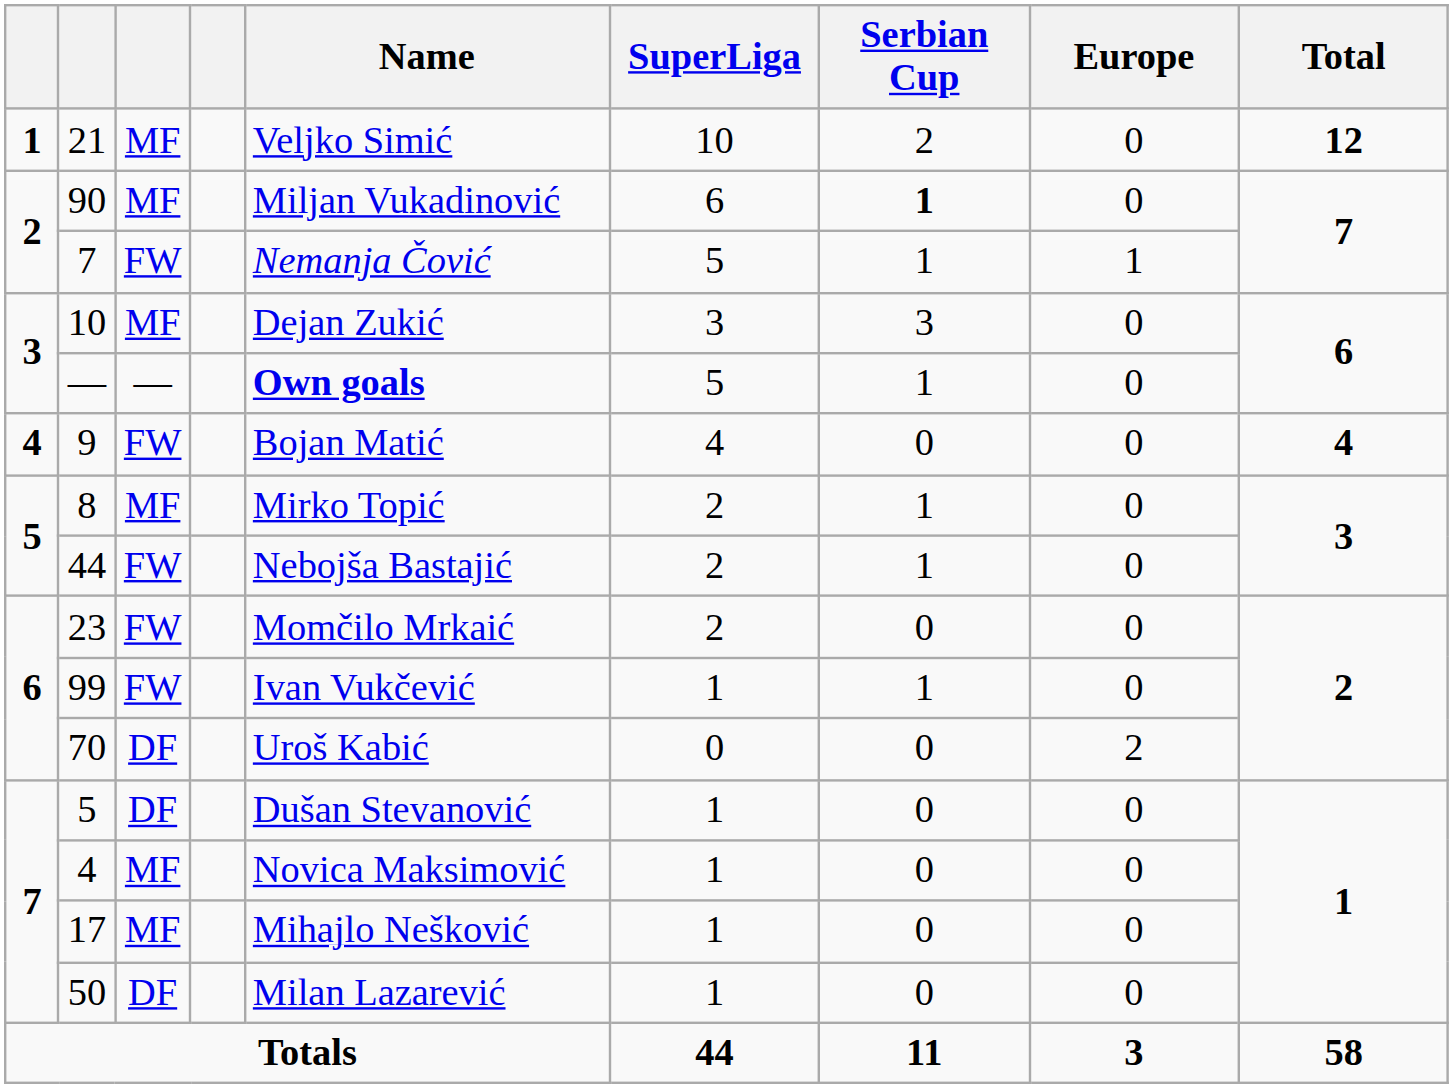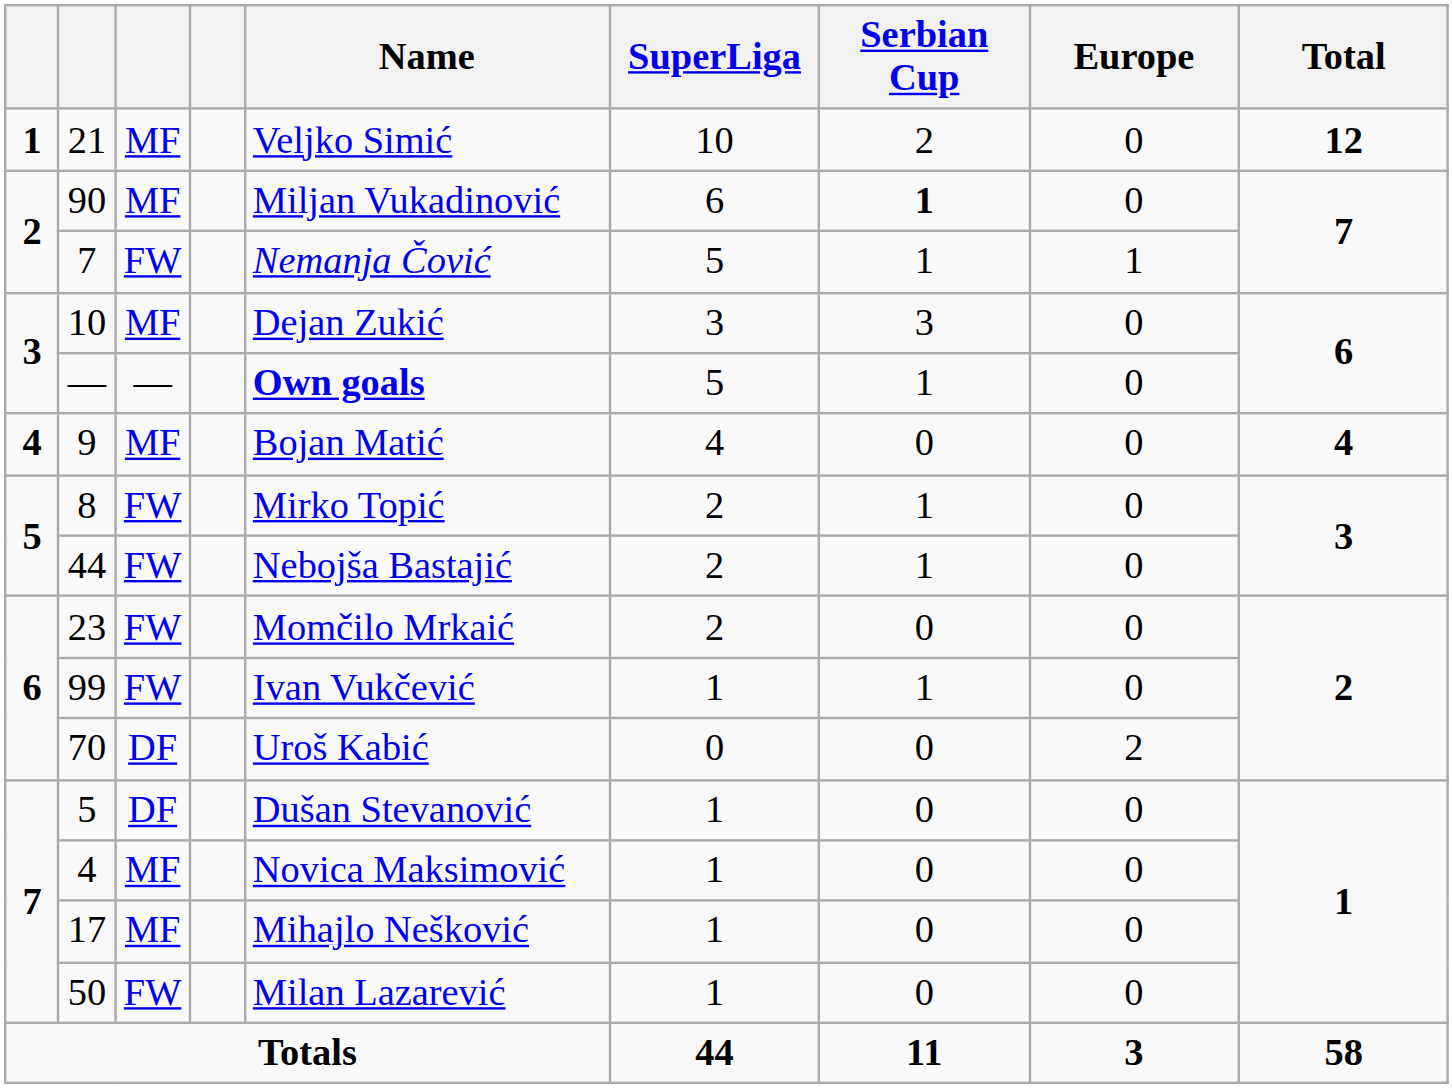9 | column 3: FW -> MF
8 | column 3: MF -> FW
50 | column 3: DF -> FW
